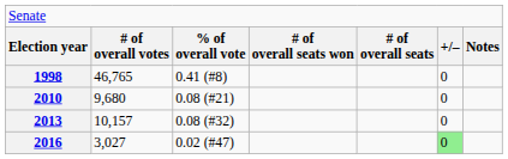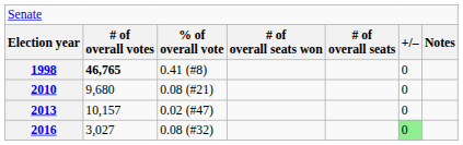1998 | column 2: normal -> bold
2013 | column 3: 0.08 (#32) -> 0.02 (#47)
2016 | column 3: 0.02 (#47) -> 0.08 (#32)
